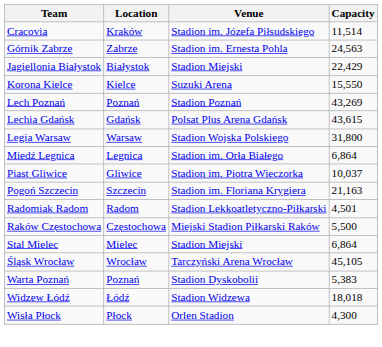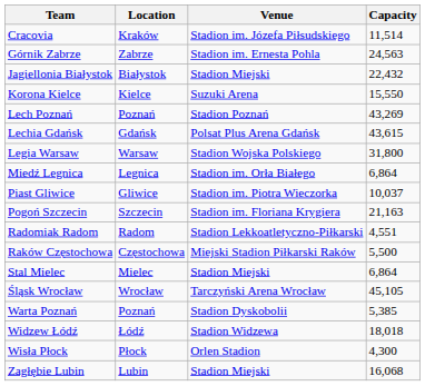Jagiellonia Białystok | Capacity: 22,429 -> 22,432
Radomiak Radom | Capacity: 4,501 -> 4,551
Warta Poznań | Capacity: 5,383 -> 5,385
+ row: Zagłębie Lubin | Lubin | Stadion Miejski | 16,068
